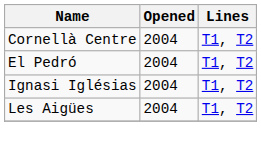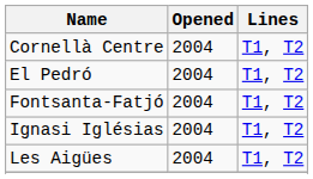+ row: Fontsanta-Fatjó | 2004 | T1, T2
